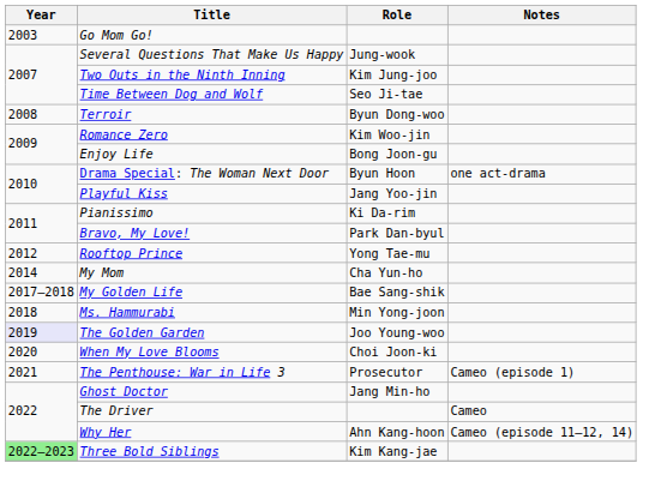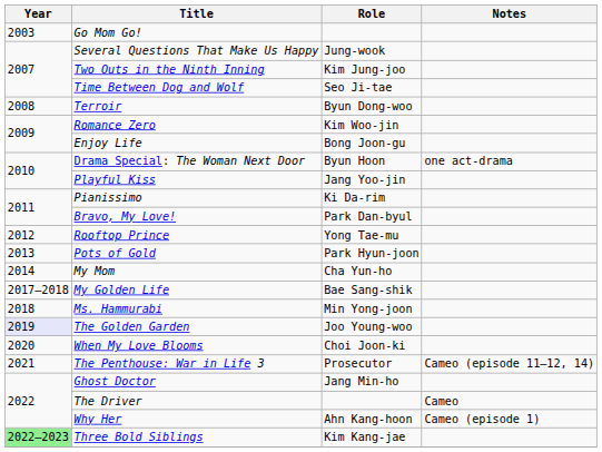+ row: 2013 | Pots of Gold | Park Hyun-joon
The Penthouse: War in Life 3 | Notes: Cameo (episode 1) -> Cameo (episode 11–12, 14)
Why Her | Notes: Cameo (episode 11–12, 14) -> Cameo (episode 1)
